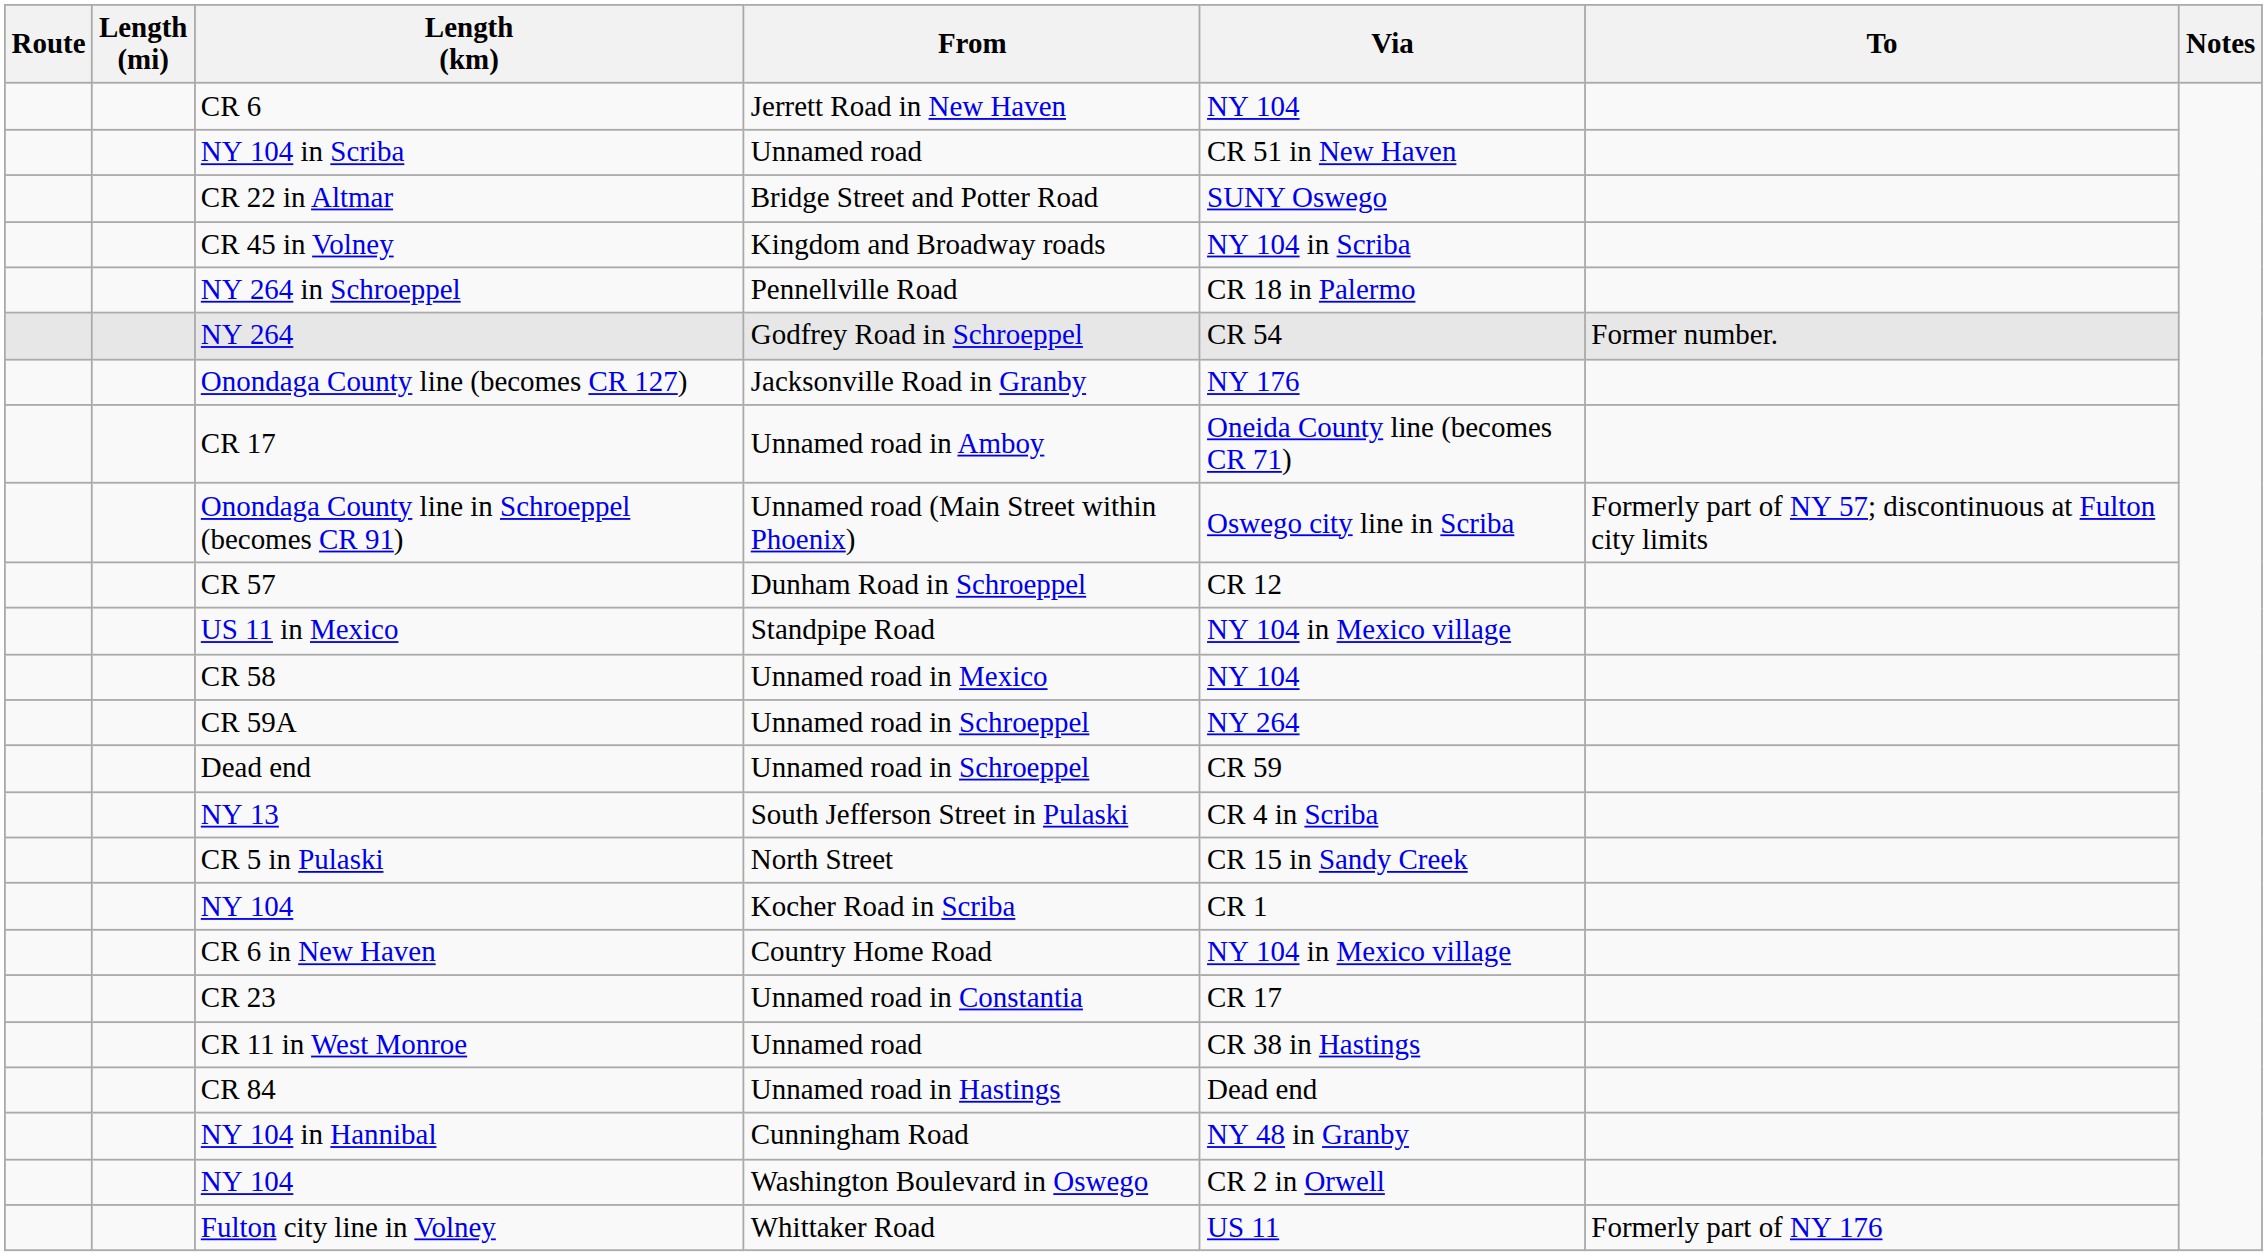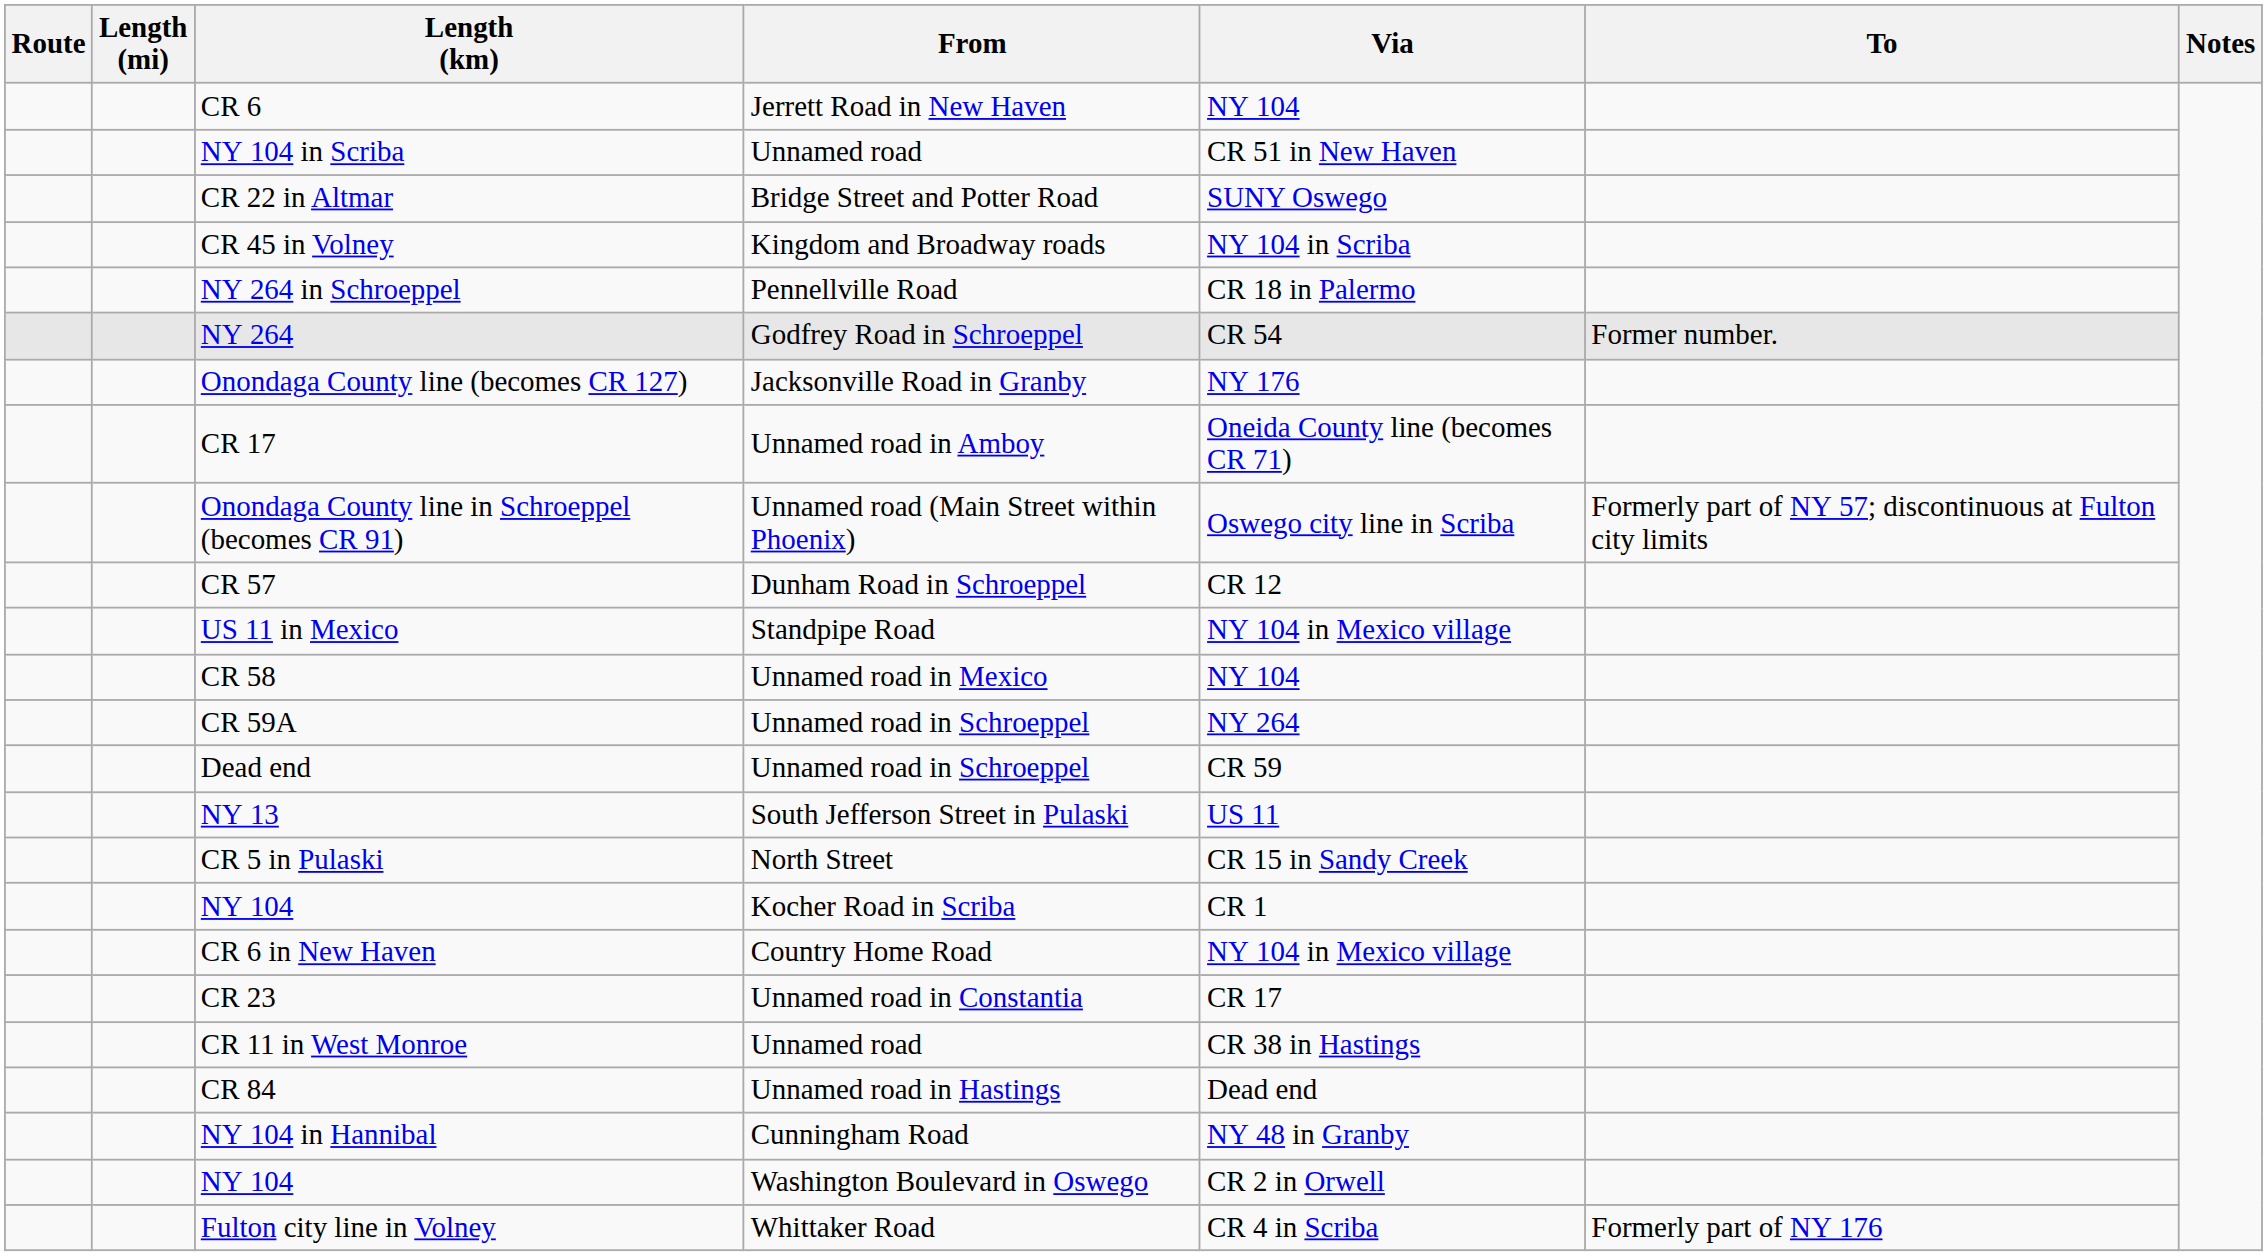NY 13 | Via: CR 4 in Scriba -> US 11
Fulton city line in Volney | Via: US 11 -> CR 4 in Scriba
